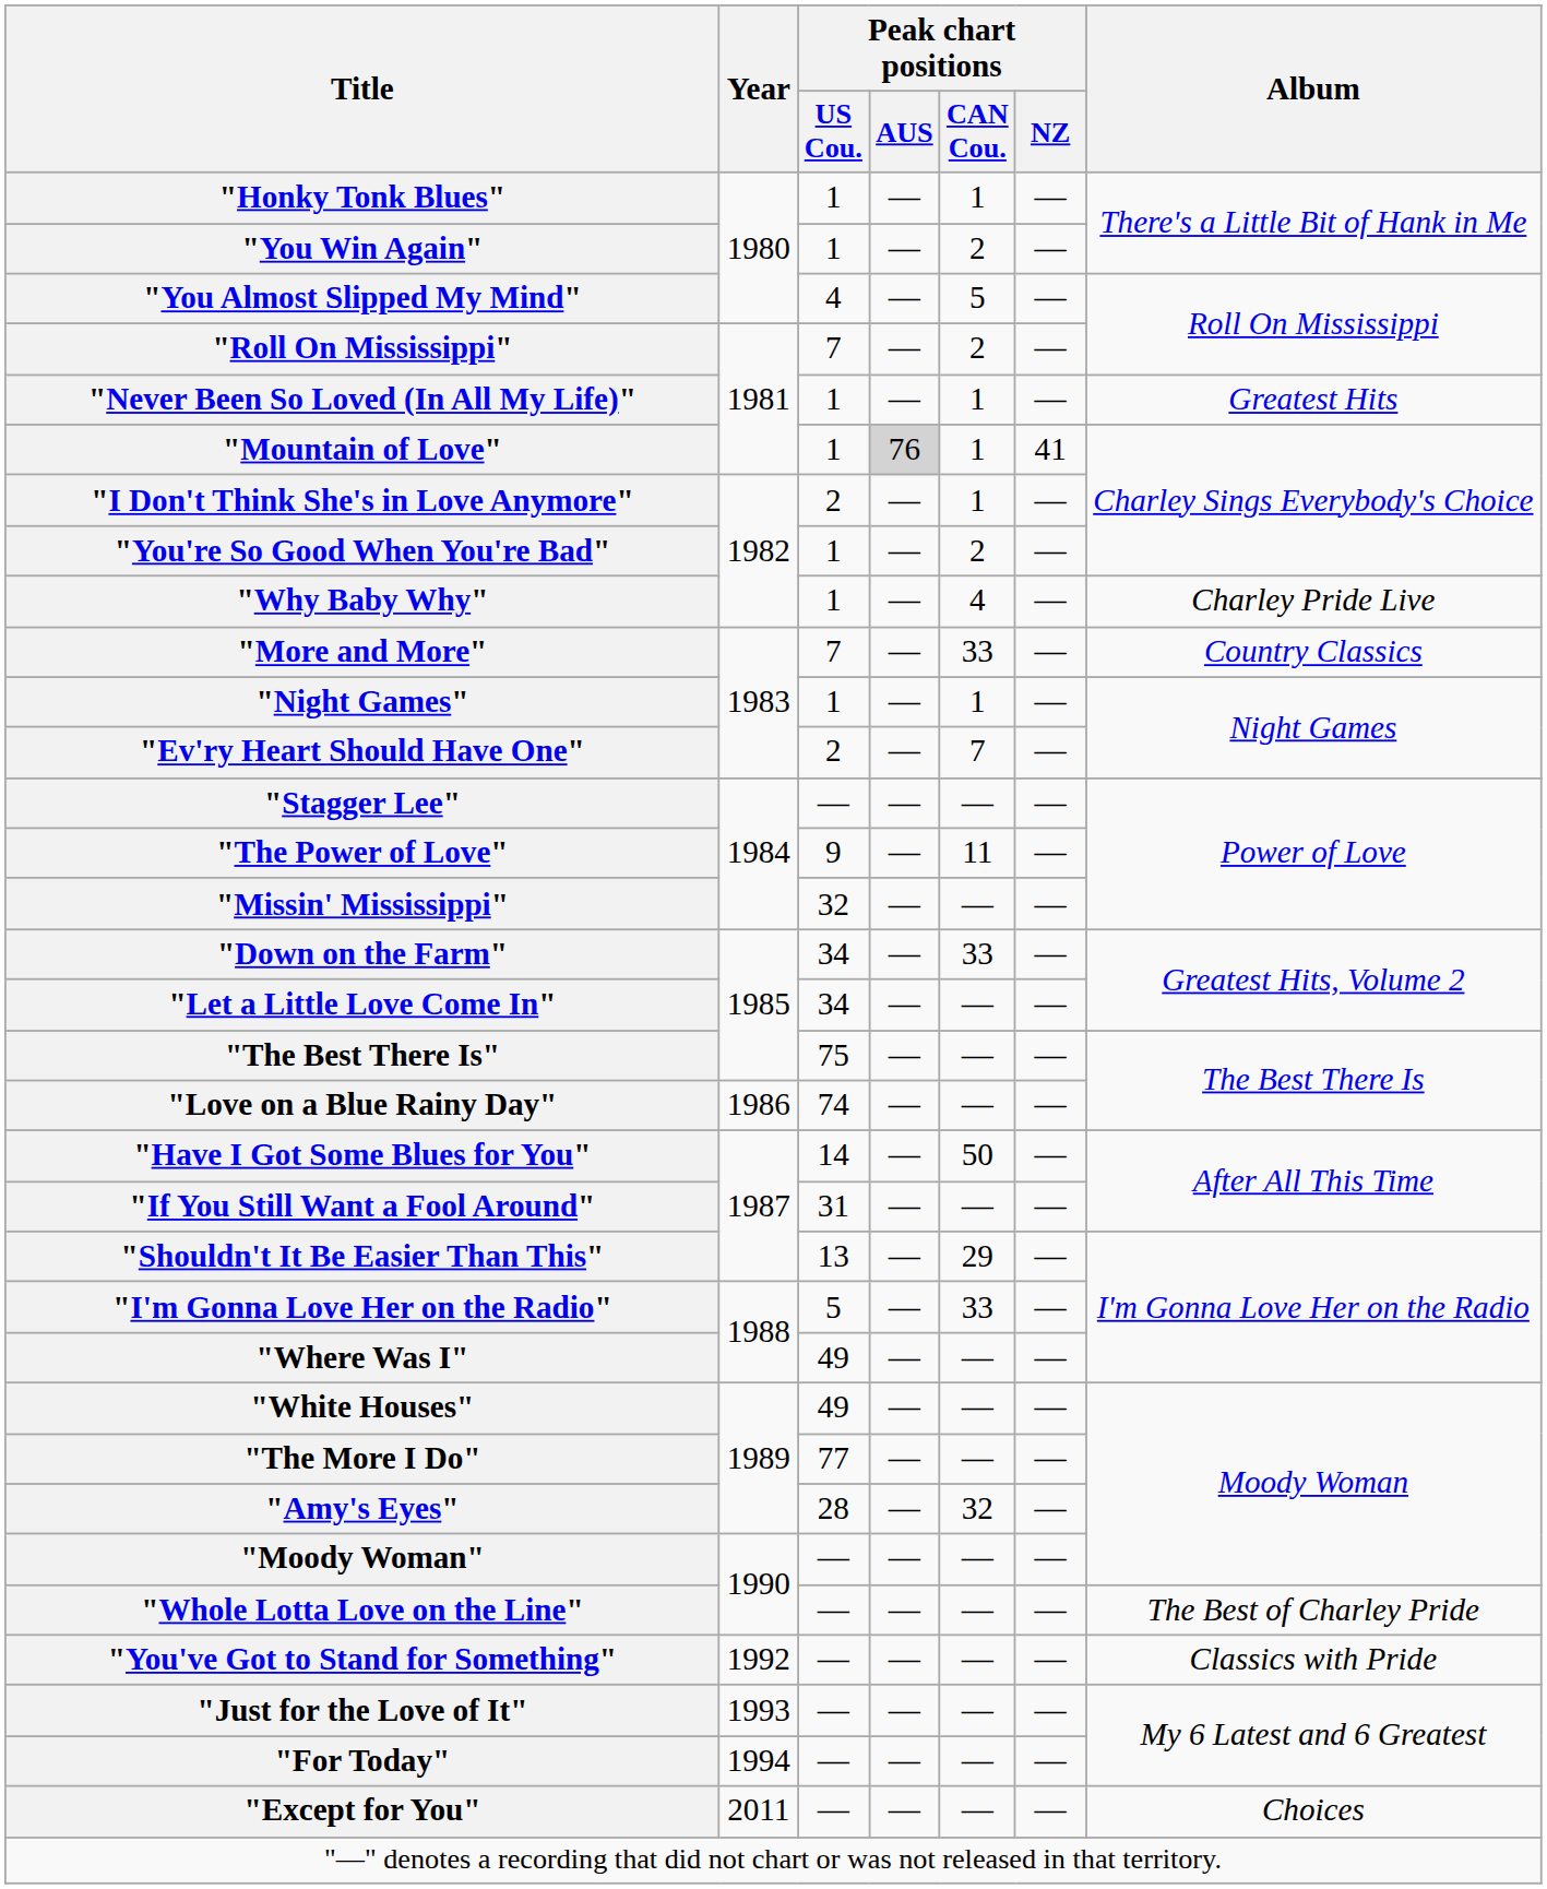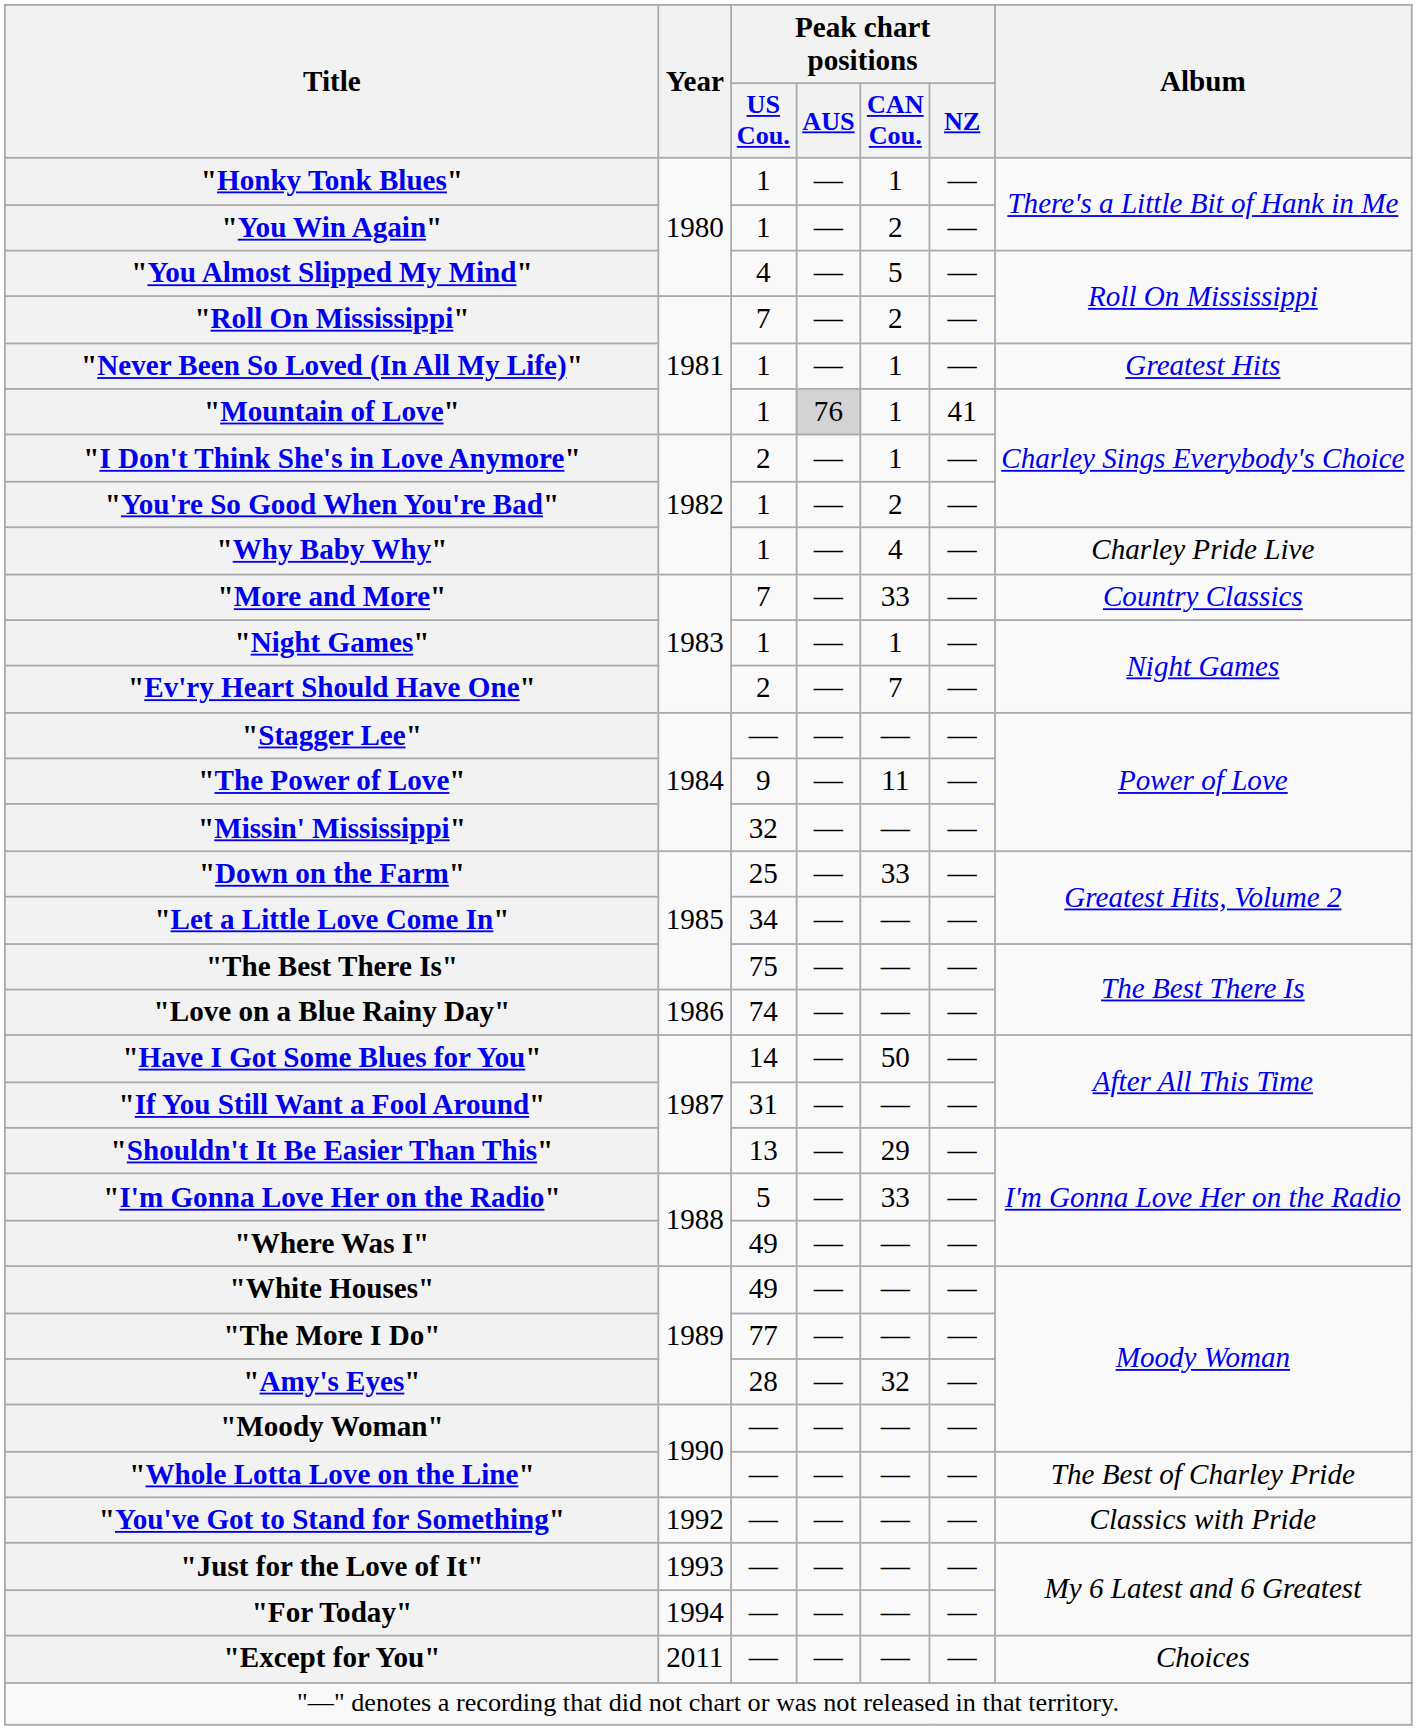"Down on the Farm" | Peak chart positions / US Cou.: 34 -> 25
